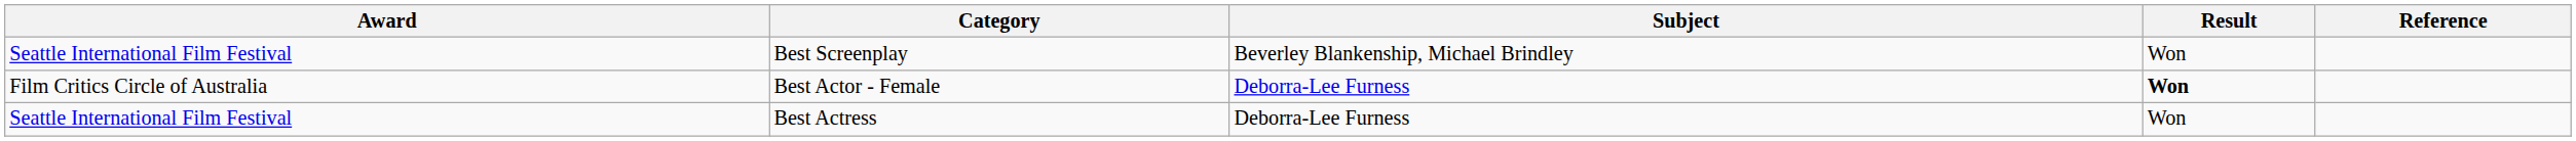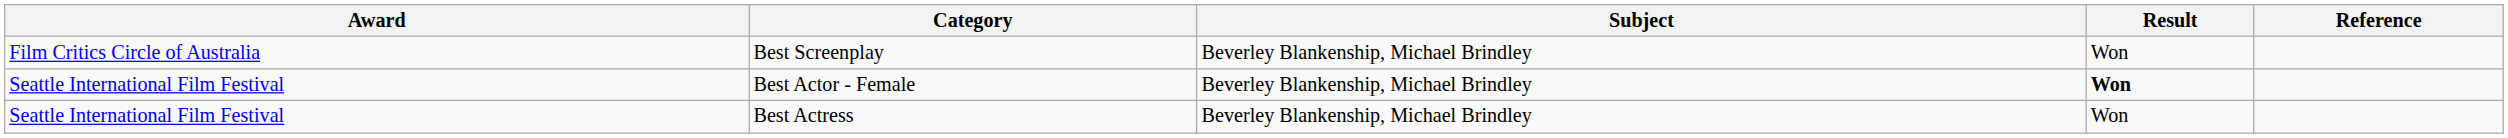Best Screenplay | Award: Seattle International Film Festival -> Film Critics Circle of Australia
Best Actor - Female | Award: Film Critics Circle of Australia -> Seattle International Film Festival
Best Actor - Female | Subject: Deborra-Lee Furness -> Beverley Blankenship, Michael Brindley
Best Actress | Subject: Deborra-Lee Furness -> Beverley Blankenship, Michael Brindley
